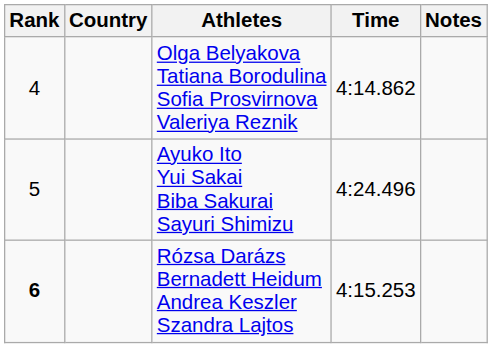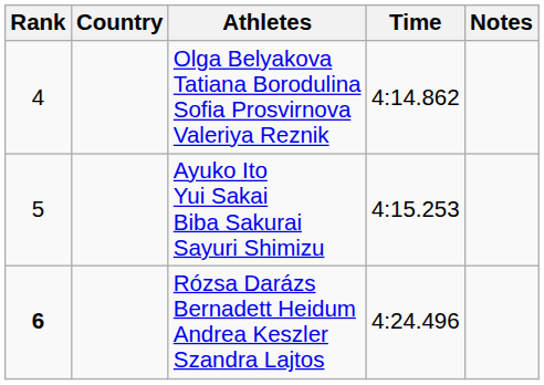Ayuko Ito Yui Sakai Biba Sakurai Sayuri Shimizu | Time: 4:24.496 -> 4:15.253
Rózsa Darázs Bernadett Heidum Andrea Keszler Szandra Lajtos | Time: 4:15.253 -> 4:24.496
